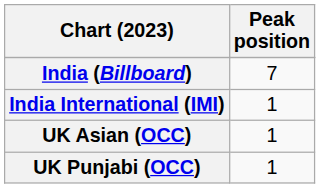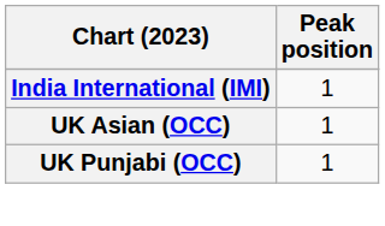- row: India (Billboard) | 7
